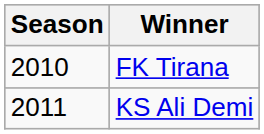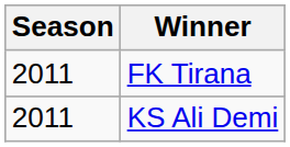FK Tirana | Season: 2010 -> 2011
